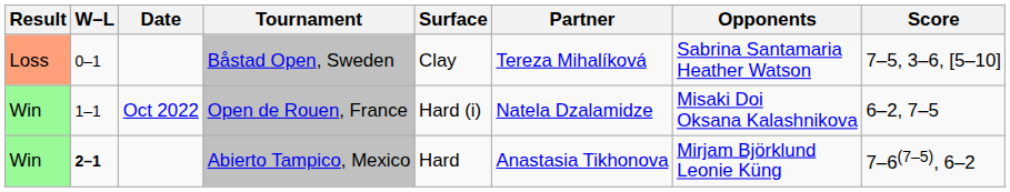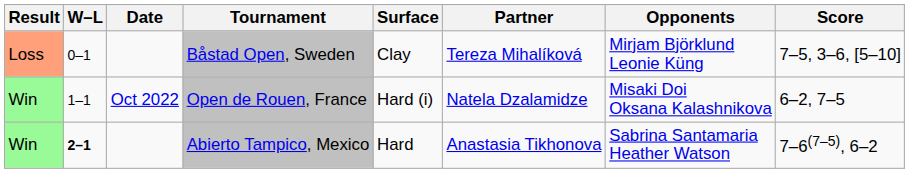Båstad Open, Sweden | Opponents: Sabrina Santamaria Heather Watson -> Mirjam Björklund Leonie Küng
Abierto Tampico, Mexico | Opponents: Mirjam Björklund Leonie Küng -> Sabrina Santamaria Heather Watson
